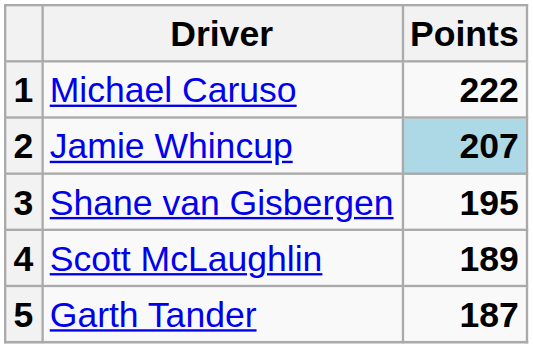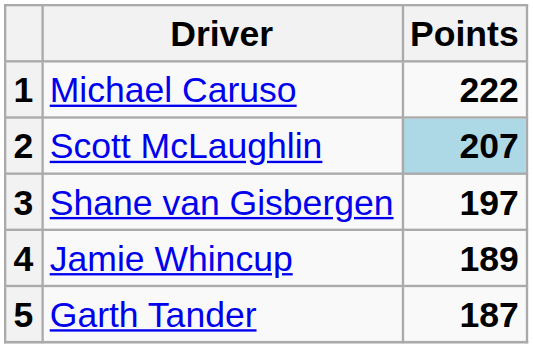2 | Driver: Jamie Whincup -> Scott McLaughlin
3 | Points: 195 -> 197
4 | Driver: Scott McLaughlin -> Jamie Whincup
